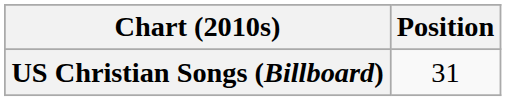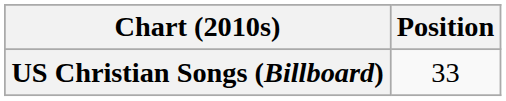US Christian Songs (Billboard) | Position: 31 -> 33
